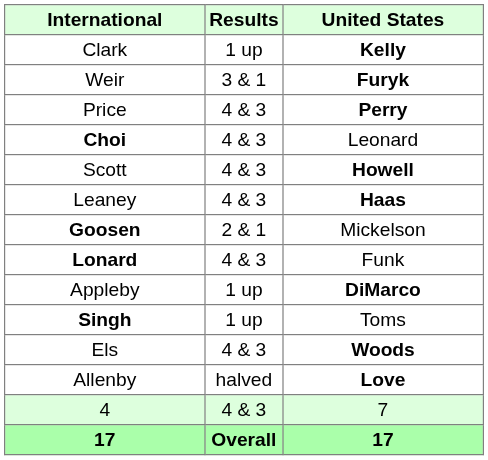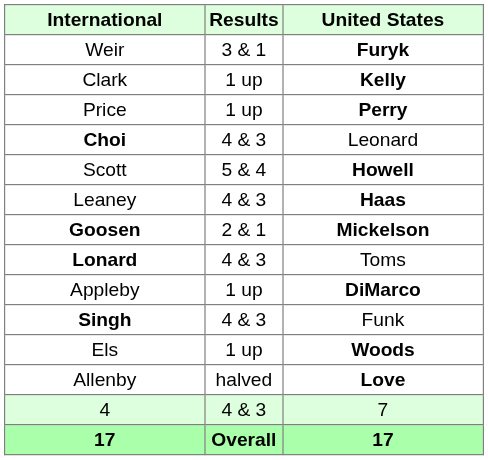rows swapped: Weir <-> Clark
Price | Results: 4 & 3 -> 1 up
Scott | Results: 4 & 3 -> 5 & 4
Goosen | United States: normal -> bold
Lonard | United States: Funk -> Toms
Singh | Results: 1 up -> 4 & 3
Singh | United States: Toms -> Funk
Els | Results: 4 & 3 -> 1 up
